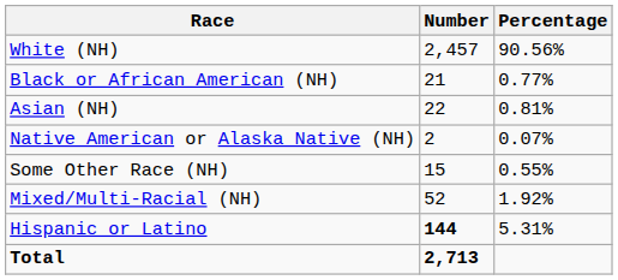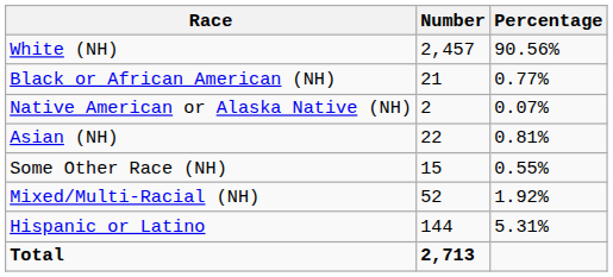rows swapped: Native American or Alaska Native (NH) <-> Asian (NH)
Hispanic or Latino | Number: bold -> normal
